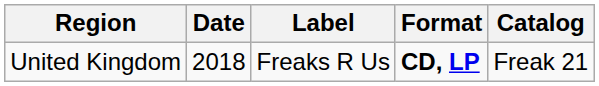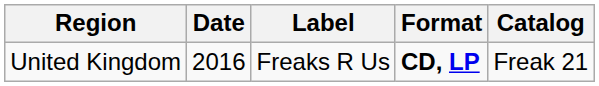United Kingdom | Date: 2018 -> 2016
